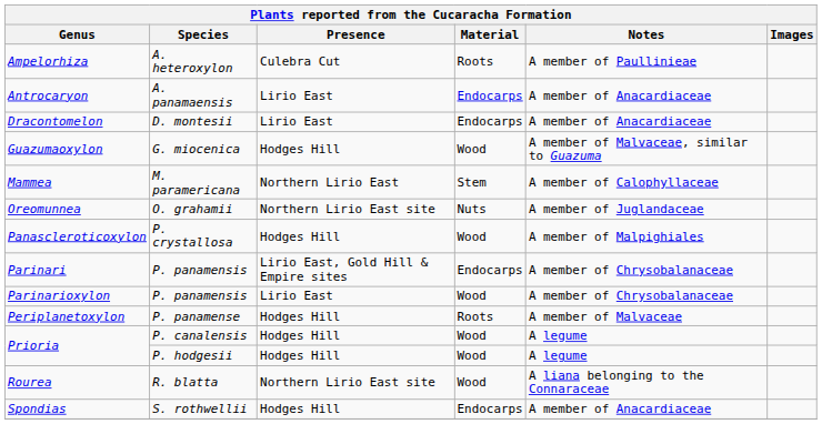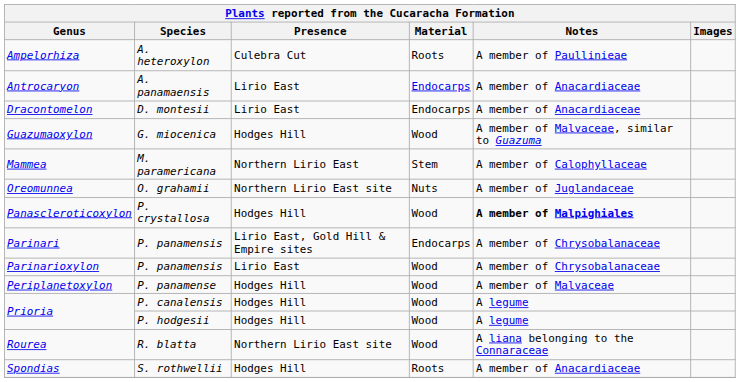Panascleroticoxylon | Notes: normal -> bold
Periplanetoxylon | Material: Roots -> Wood
Spondias | Material: Endocarps -> Roots
